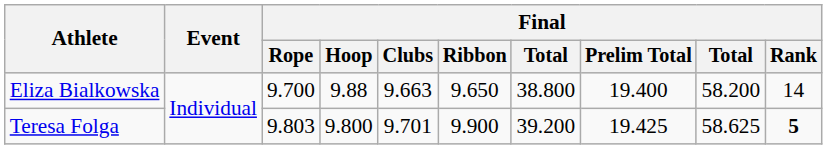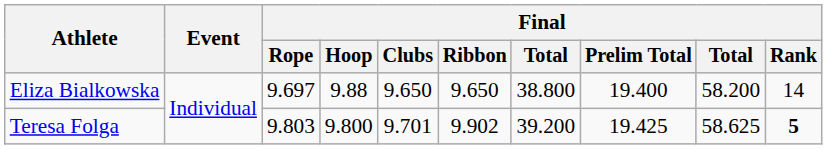Eliza Bialkowska | Final / Rope: 9.700 -> 9.697
Eliza Bialkowska | Final / Clubs: 9.663 -> 9.650
Teresa Folga | Final / Ribbon: 9.900 -> 9.902
